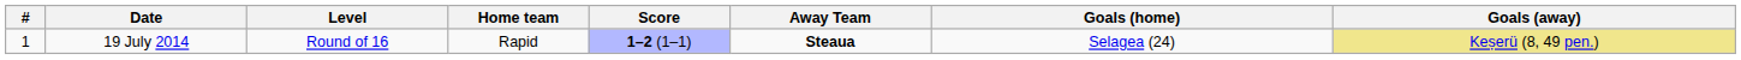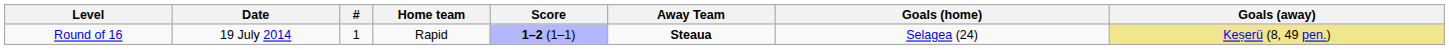columns swapped: # <-> Level
